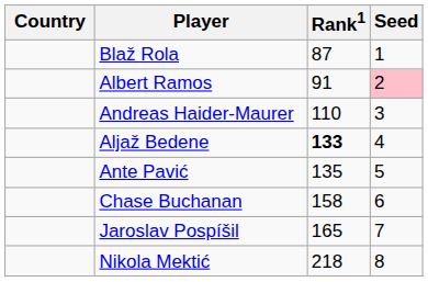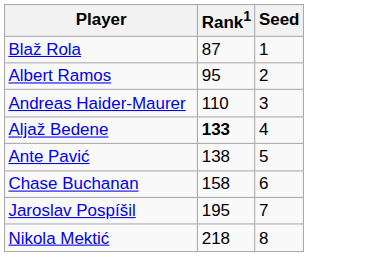- column: Country
Albert Ramos | Rank1: 91 -> 95
Albert Ramos | Seed: pink background -> no background
Ante Pavić | Rank1: 135 -> 138
Jaroslav Pospíšil | Rank1: 165 -> 195
